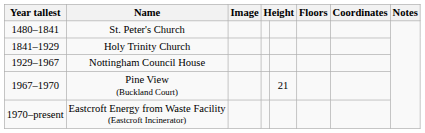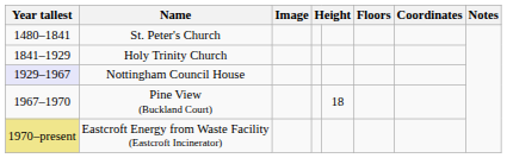Nottingham Council House | Year tallest: no background -> lavender background
Pine View (Buckland Court) | column 5: 21 -> 18
Eastcroft Energy from Waste Facility (Eastcroft Incinerator) | Year tallest: no background -> khaki background
